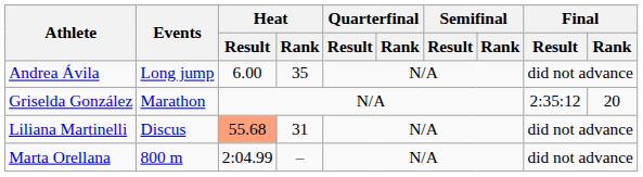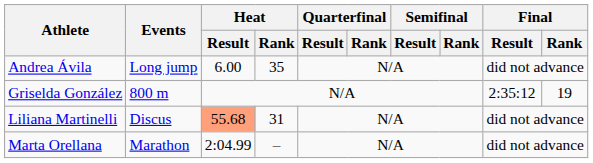Griselda González | Events: Marathon -> 800 m
Griselda González | Final / Rank: 20 -> 19
Marta Orellana | Events: 800 m -> Marathon
